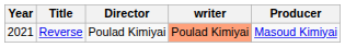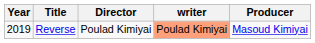Reverse | Year: 2021 -> 2019
